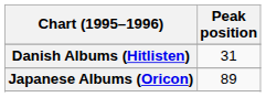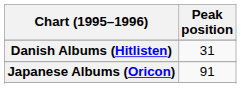Japanese Albums (Oricon) | Peak position: 89 -> 91
